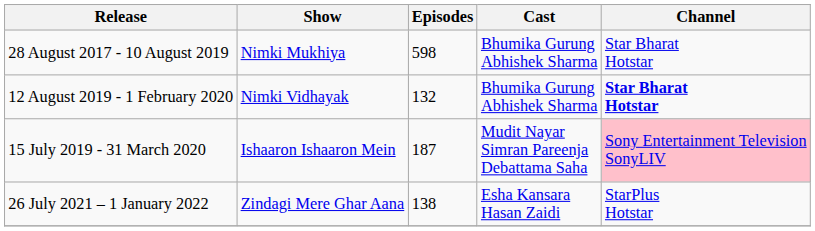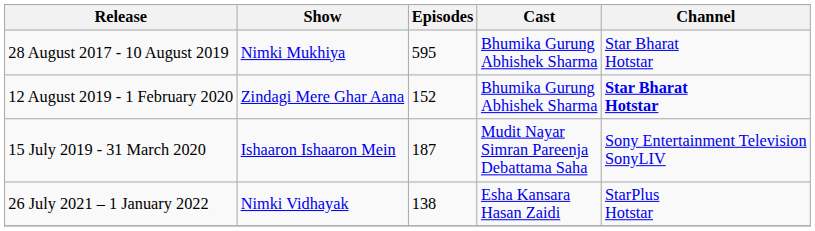28 August 2017 - 10 August 2019 | Episodes: 598 -> 595
12 August 2019 - 1 February 2020 | Show: Nimki Vidhayak -> Zindagi Mere Ghar Aana
12 August 2019 - 1 February 2020 | Episodes: 132 -> 152
15 July 2019 - 31 March 2020 | Channel: pink background -> no background
26 July 2021 – 1 January 2022 | Show: Zindagi Mere Ghar Aana -> Nimki Vidhayak
